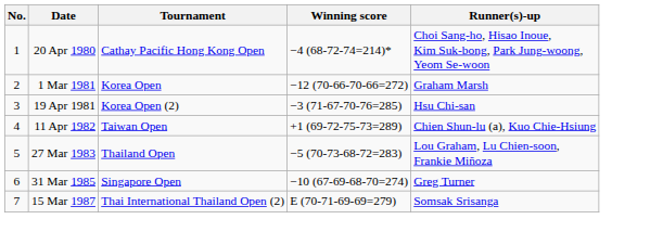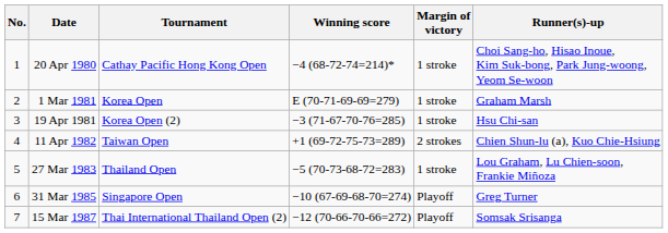+ column: Margin of victory | 1 stroke | 1 stroke | 1 stroke | 2 strokes | 1 stroke | Playoff | Playoff
1 Mar 1981 | Winning score: −12 (70-66-70-66=272) -> E (70-71-69-69=279)
15 Mar 1987 | Winning score: E (70-71-69-69=279) -> −12 (70-66-70-66=272)
